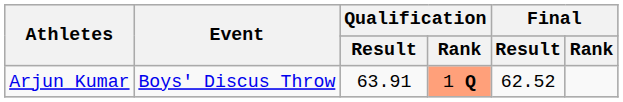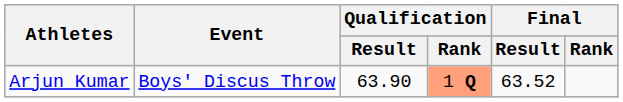Arjun Kumar | Qualification / Result: 63.91 -> 63.90
Arjun Kumar | Final / Result: 62.52 -> 63.52
